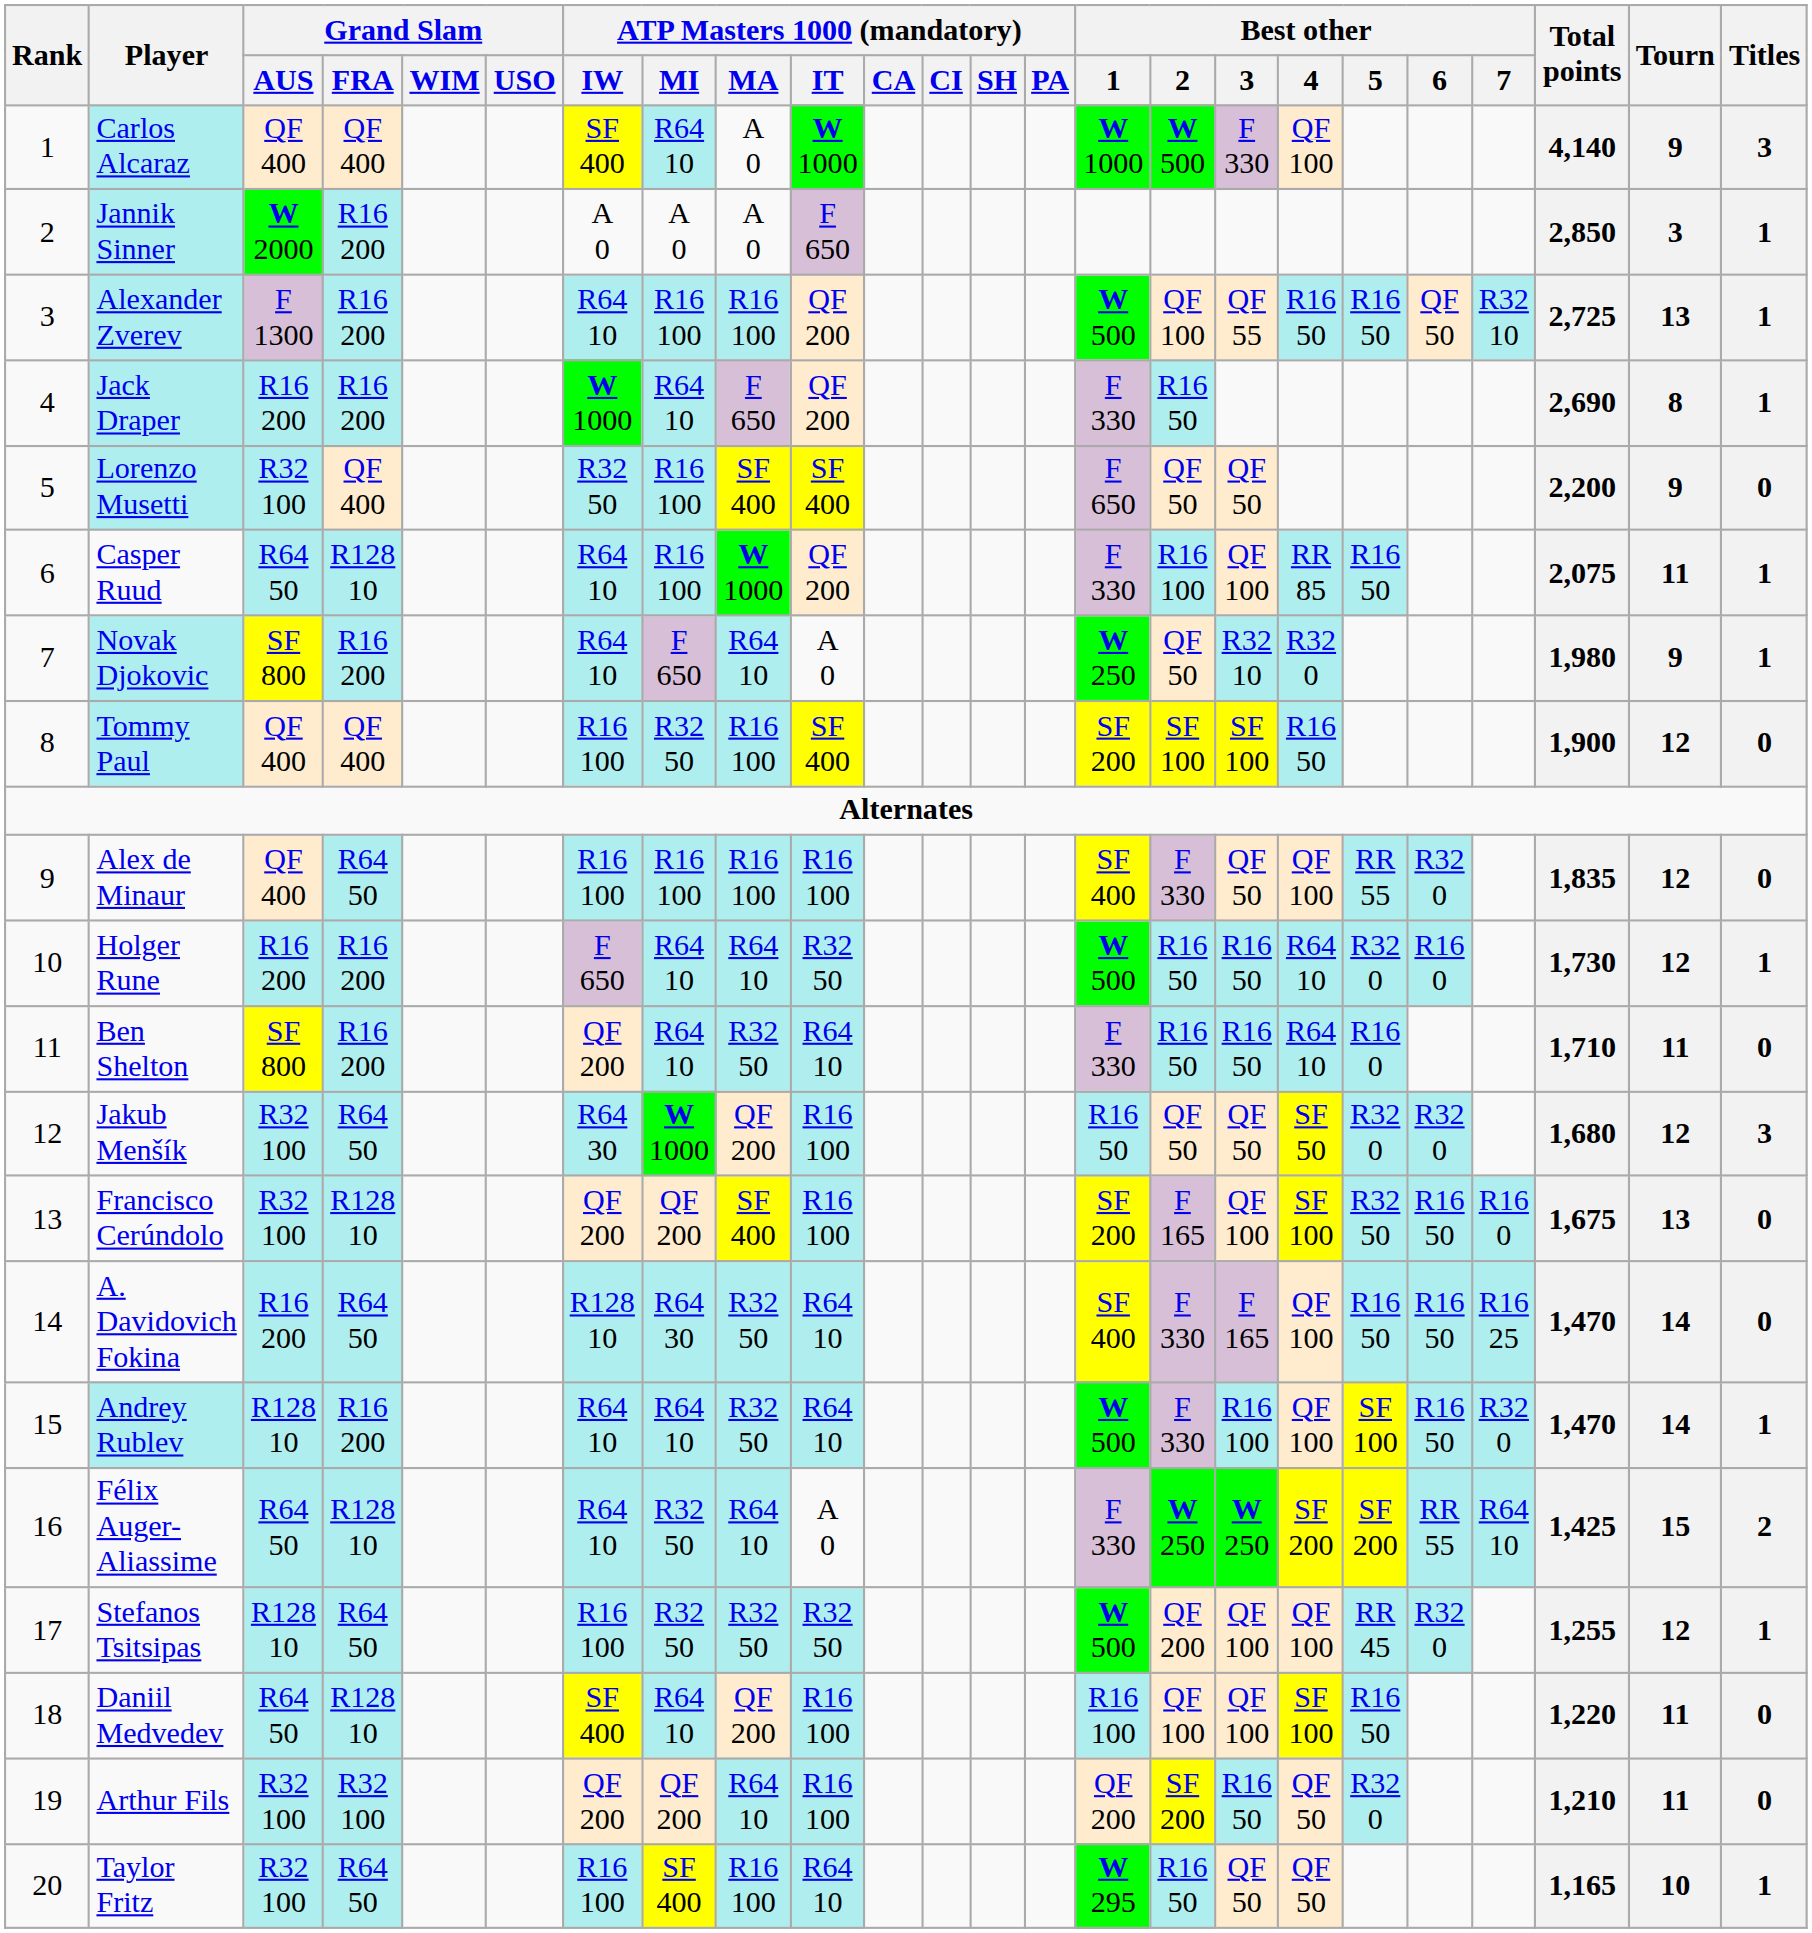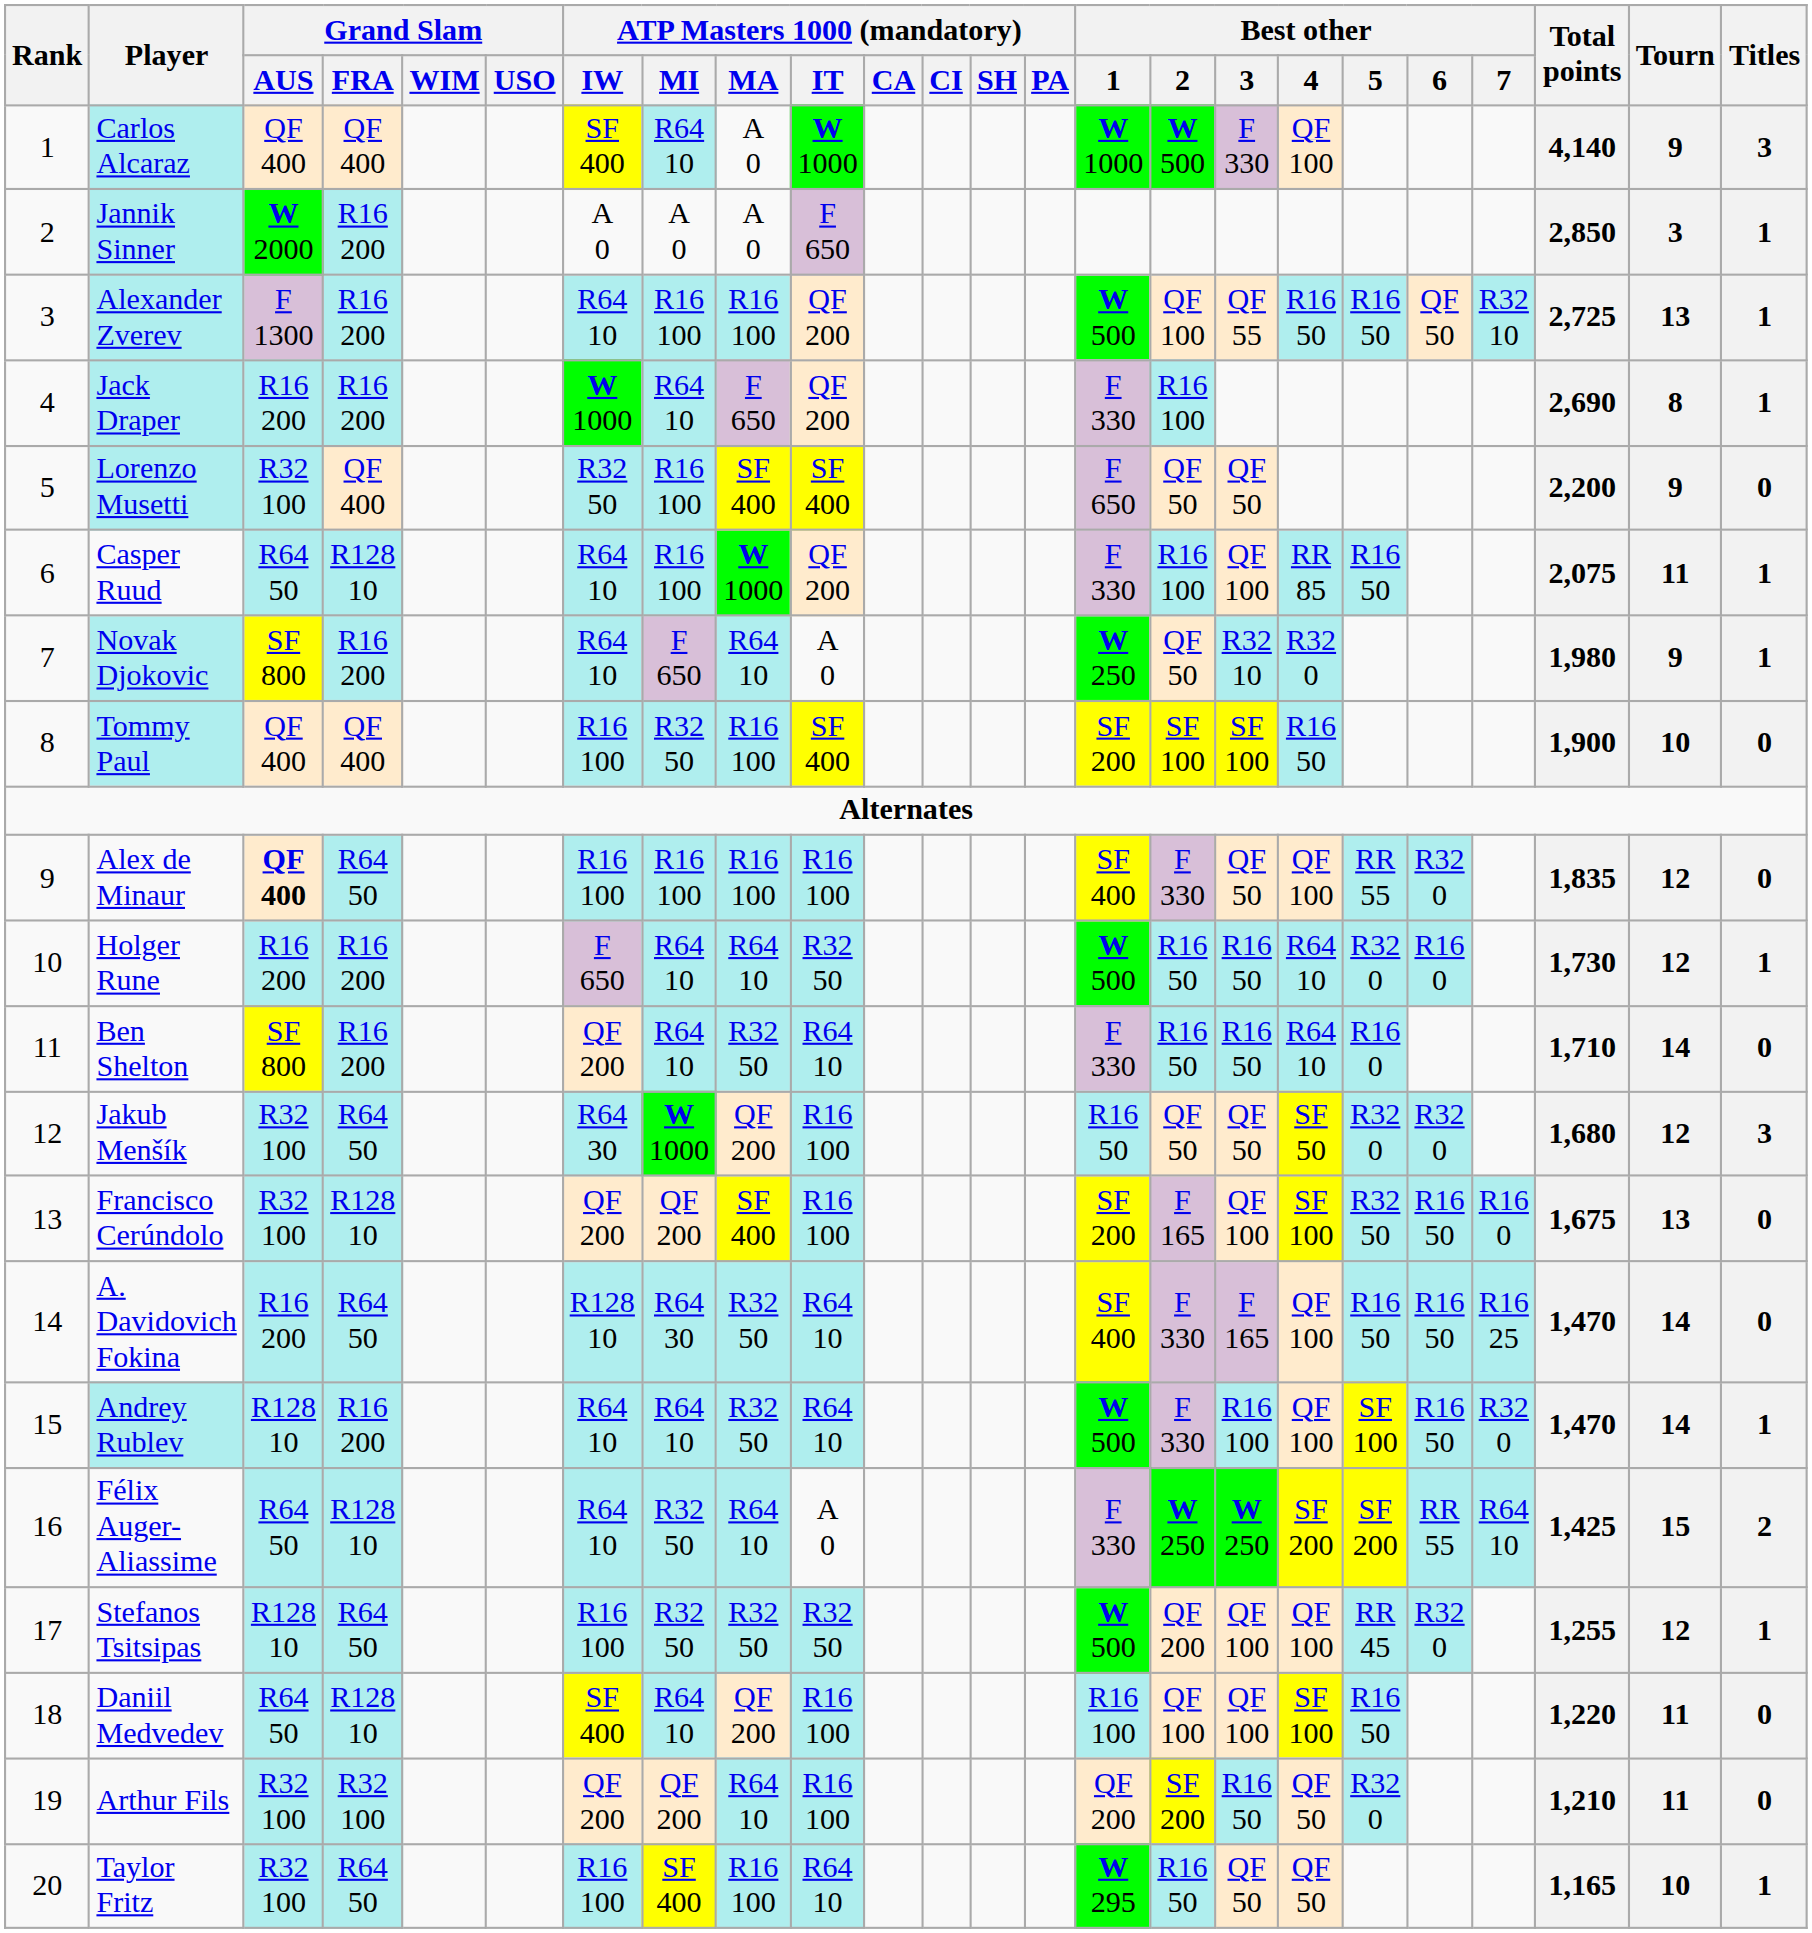Jack Draper | Best other / 2: R16 50 -> R16 100
Tommy Paul | Tourn: 12 -> 10
Alex de Minaur | Grand Slam / AUS: normal -> bold
Ben Shelton | Tourn: 11 -> 14
